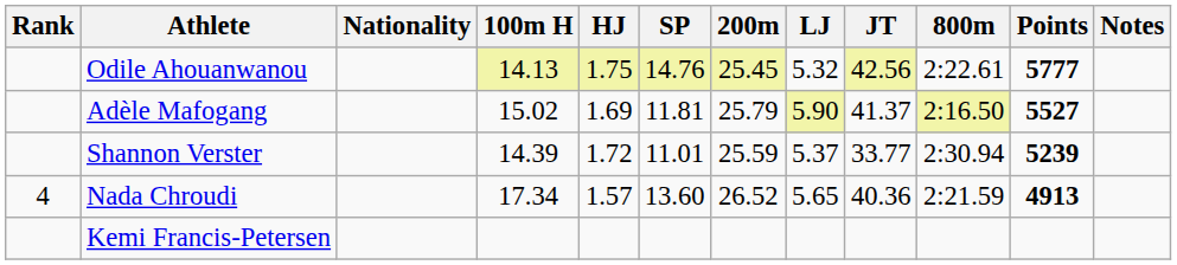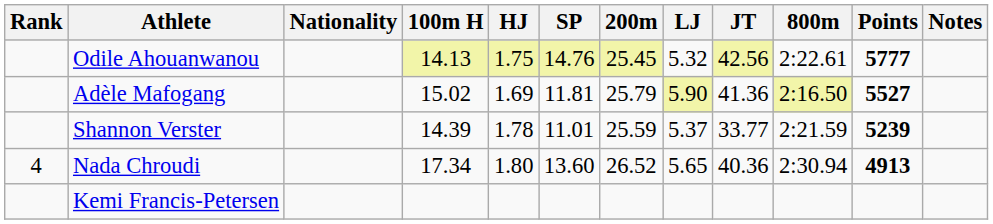Adèle Mafogang | JT: 41.37 -> 41.36
Shannon Verster | HJ: 1.72 -> 1.78
Shannon Verster | 800m: 2:30.94 -> 2:21.59
Nada Chroudi | HJ: 1.57 -> 1.80
Nada Chroudi | 800m: 2:21.59 -> 2:30.94
